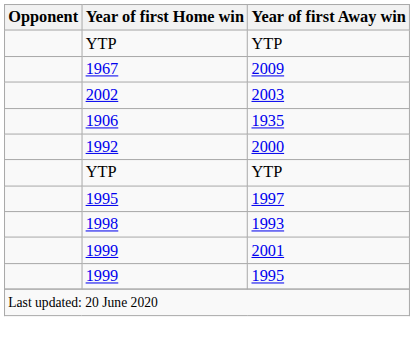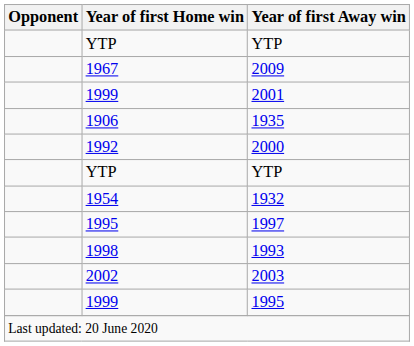rows swapped: 2003 <-> 2001
+ row: 1954 | 1932
